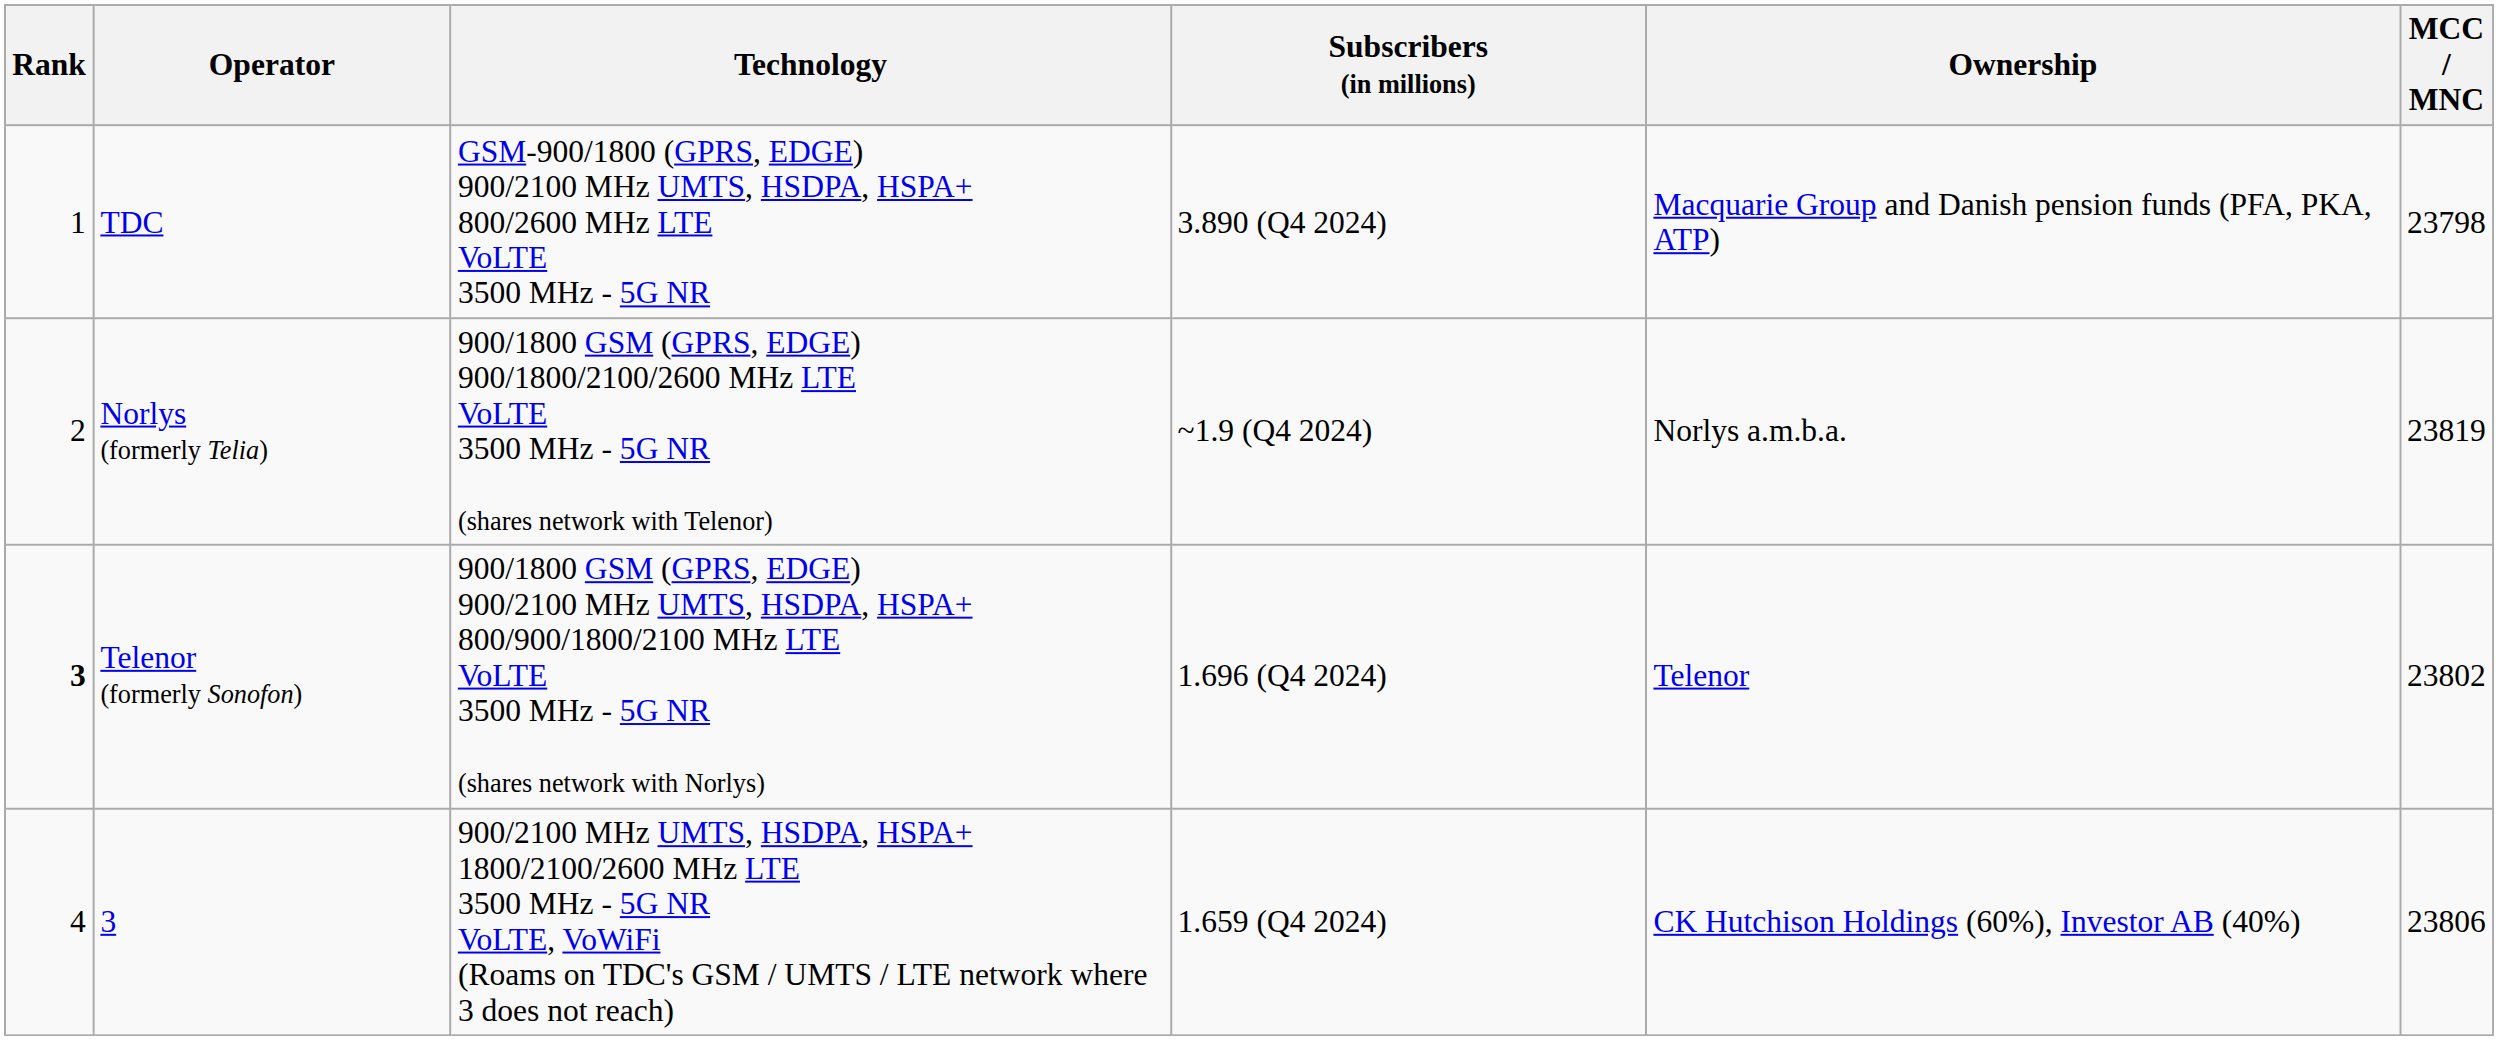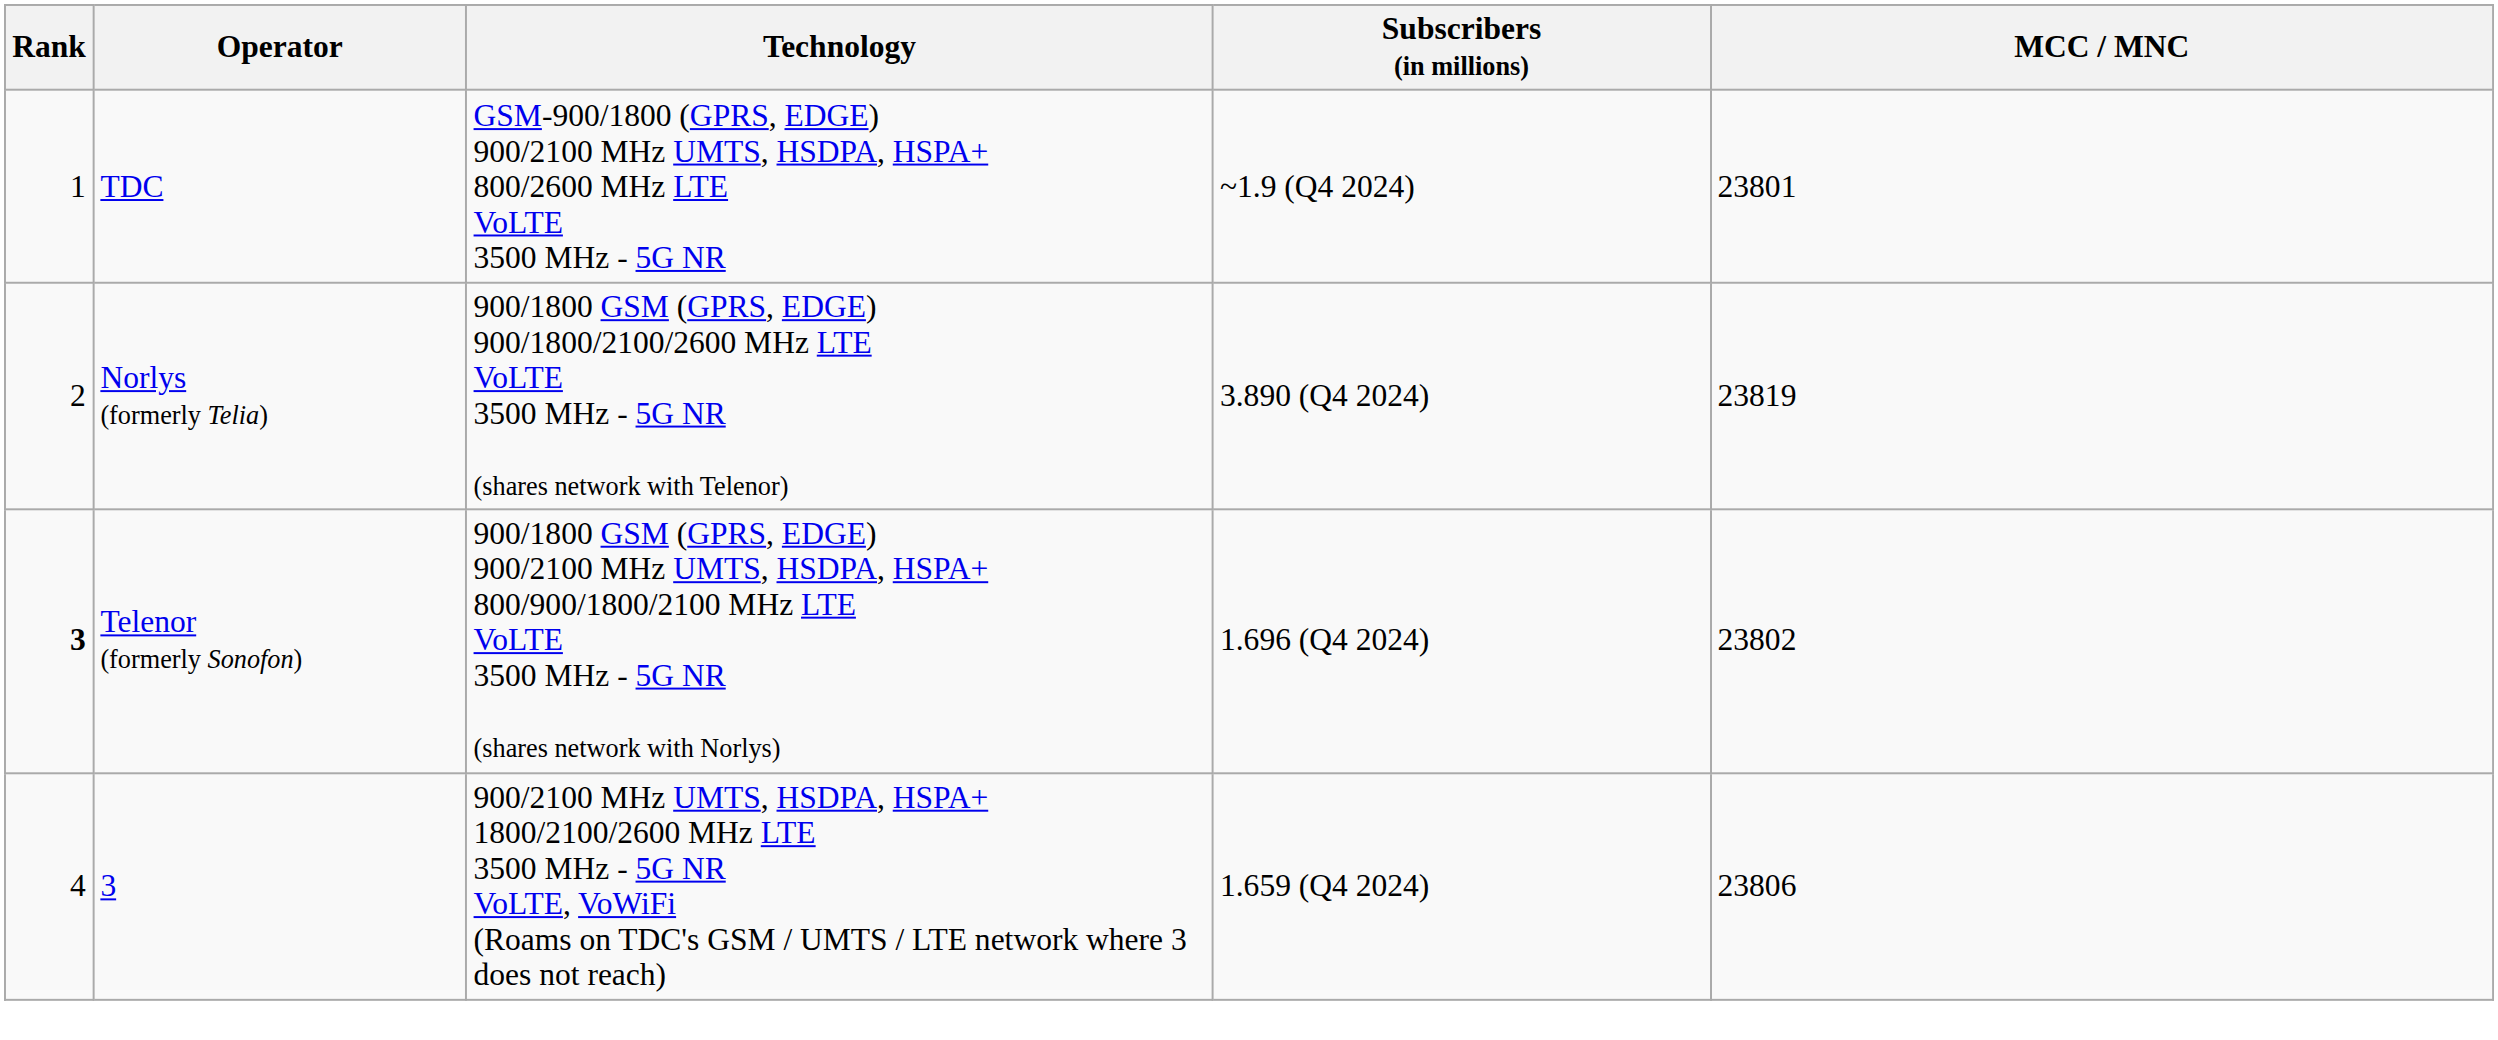- column: Ownership | Macquarie Group and Danish pension funds (PFA, PKA, ATP) | Norlys a.m.b.a. | Telenor | CK Hutchison Holdings (60%), Investor AB (40%)
TDC | Subscribers (in millions): 3.890 (Q4 2024) -> ~1.9 (Q4 2024)
TDC | MCC / MNC: 23798 -> 23801
Norlys (formerly Telia) | Subscribers (in millions): ~1.9 (Q4 2024) -> 3.890 (Q4 2024)
